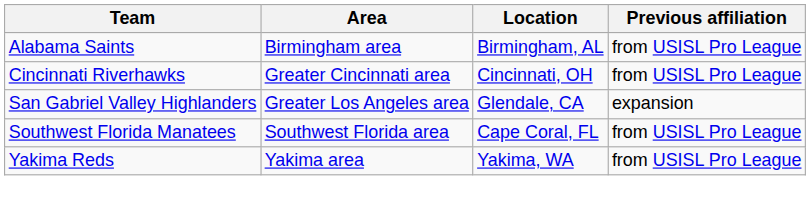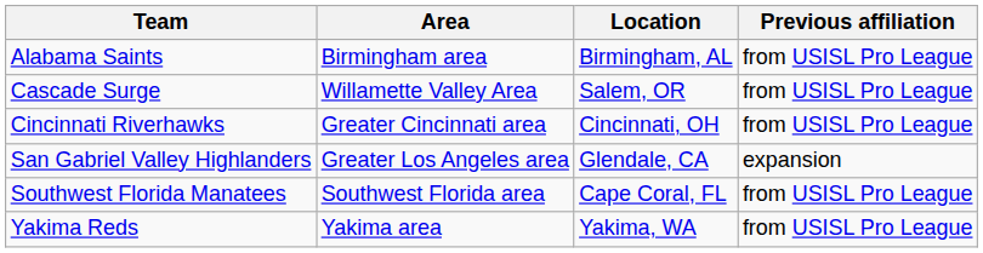+ row: Cascade Surge | Willamette Valley Area | Salem, OR | from USISL Pro League
